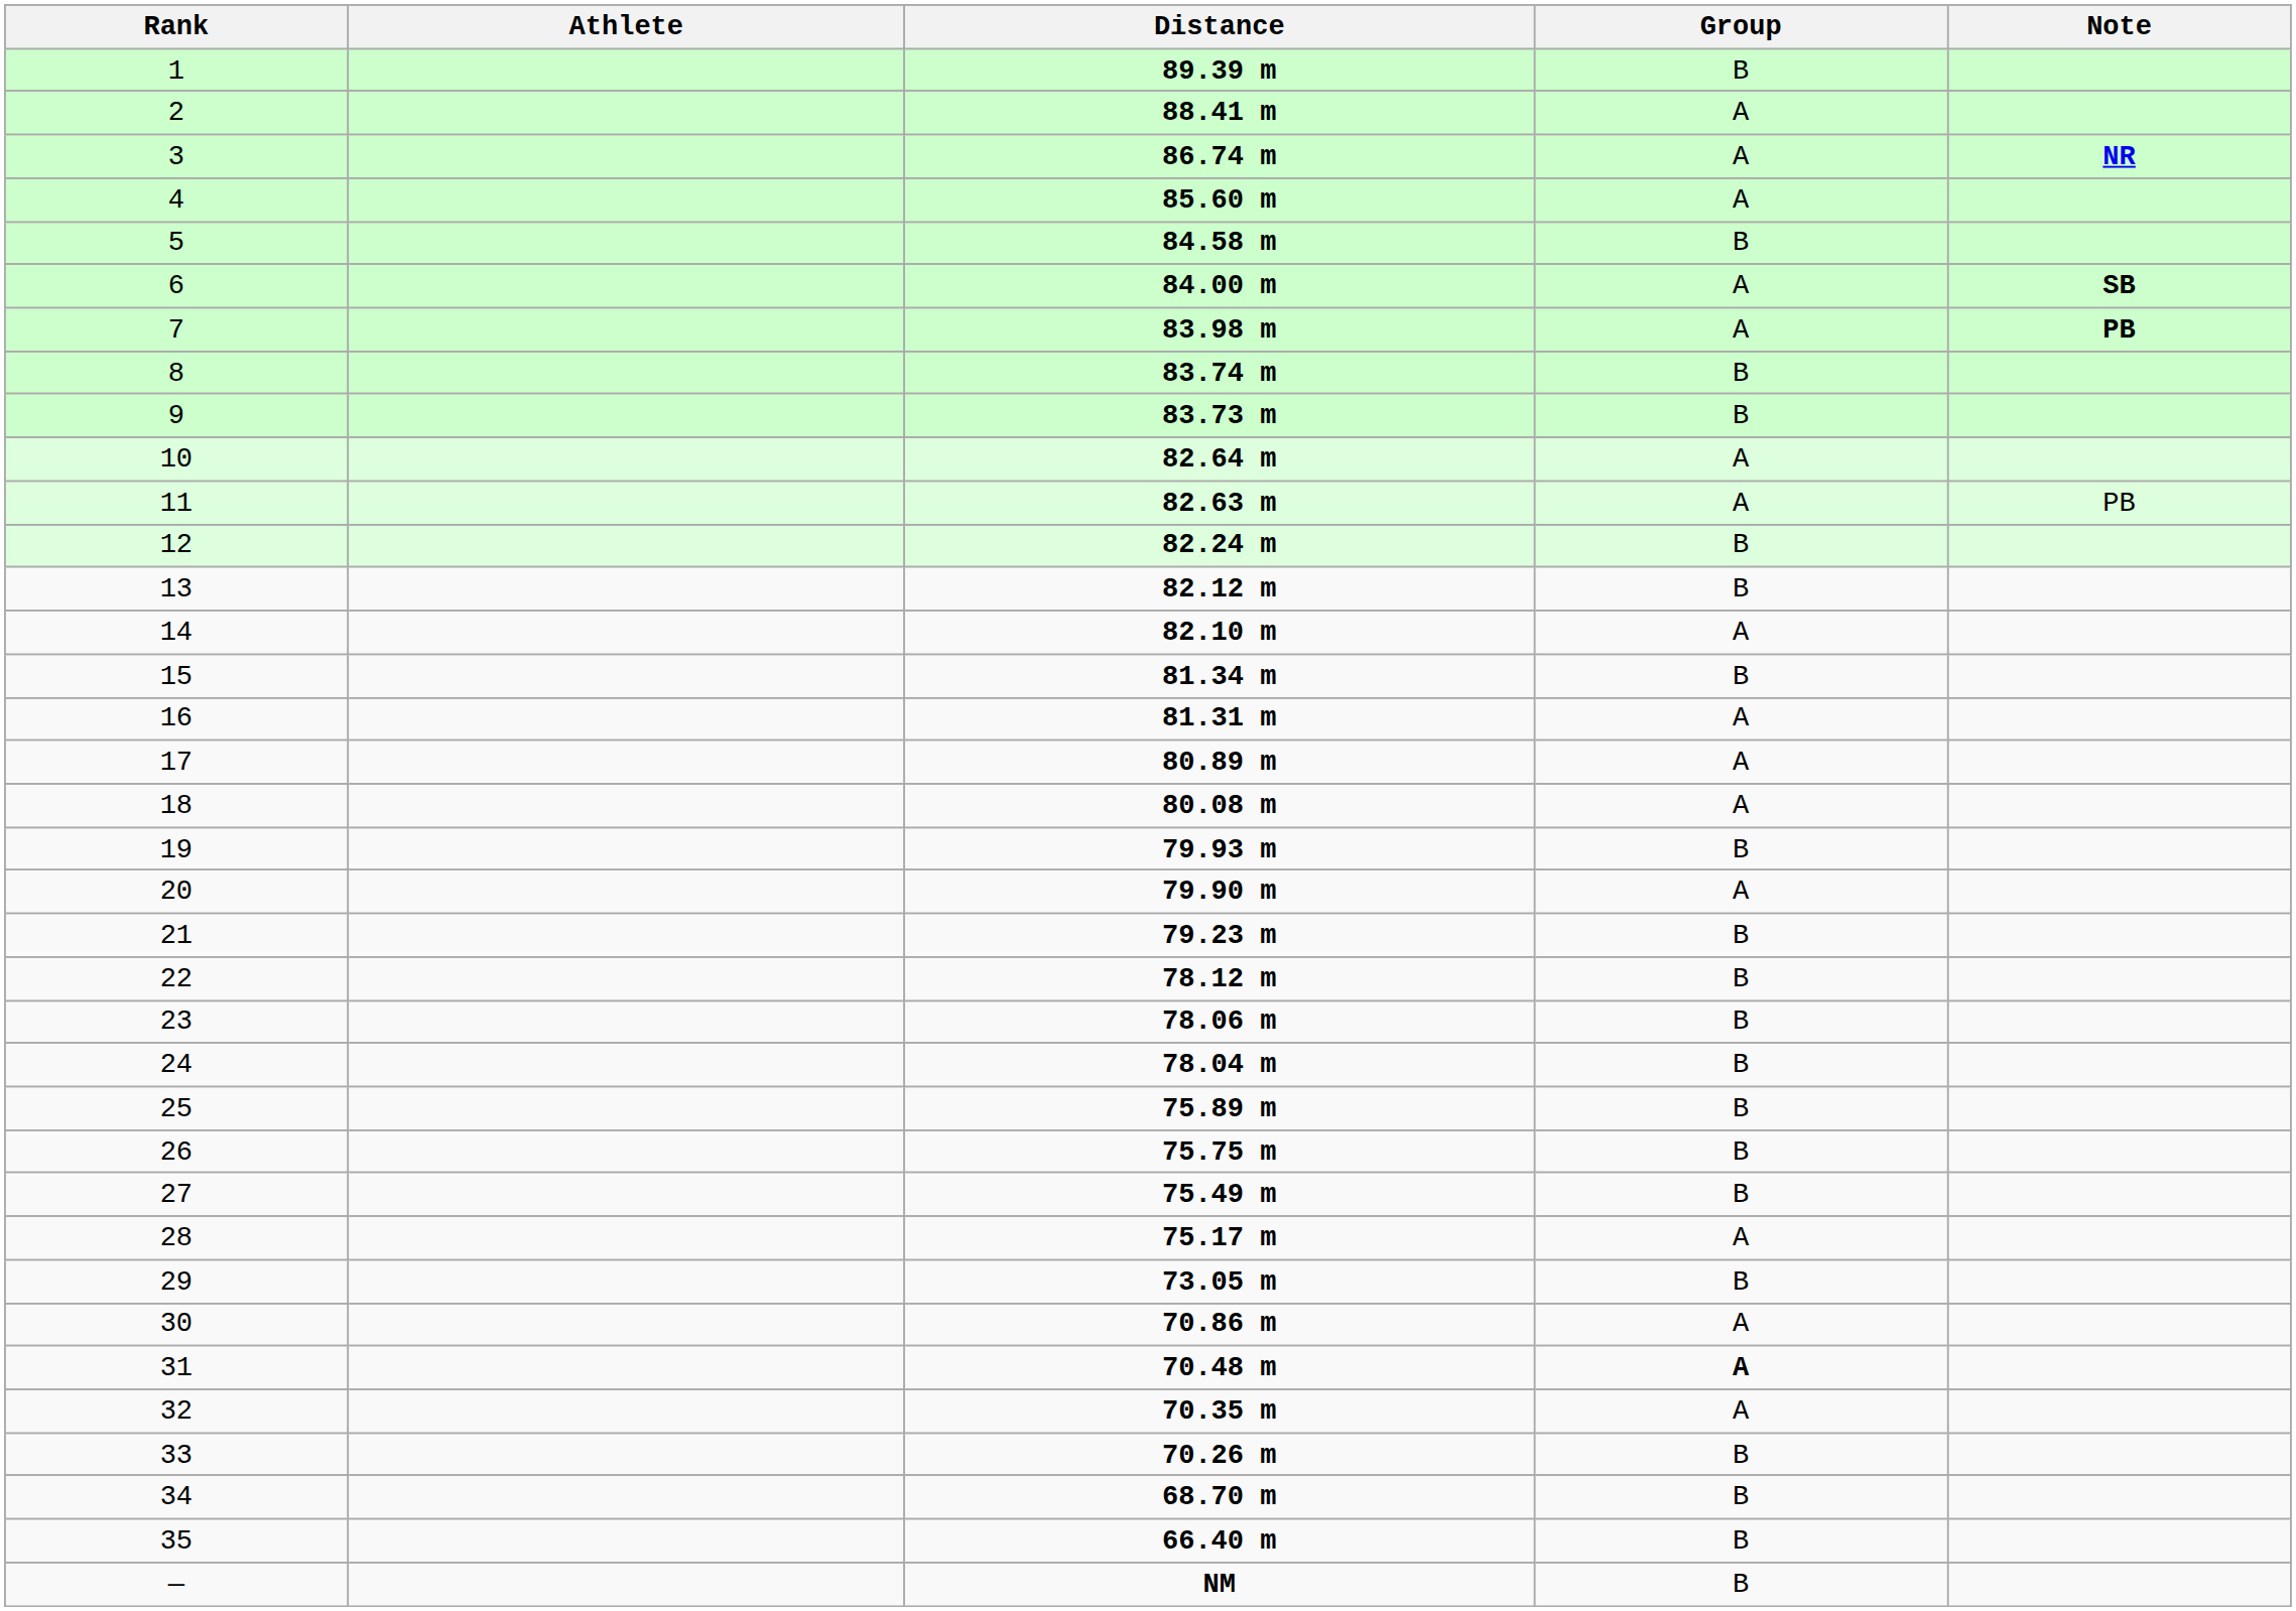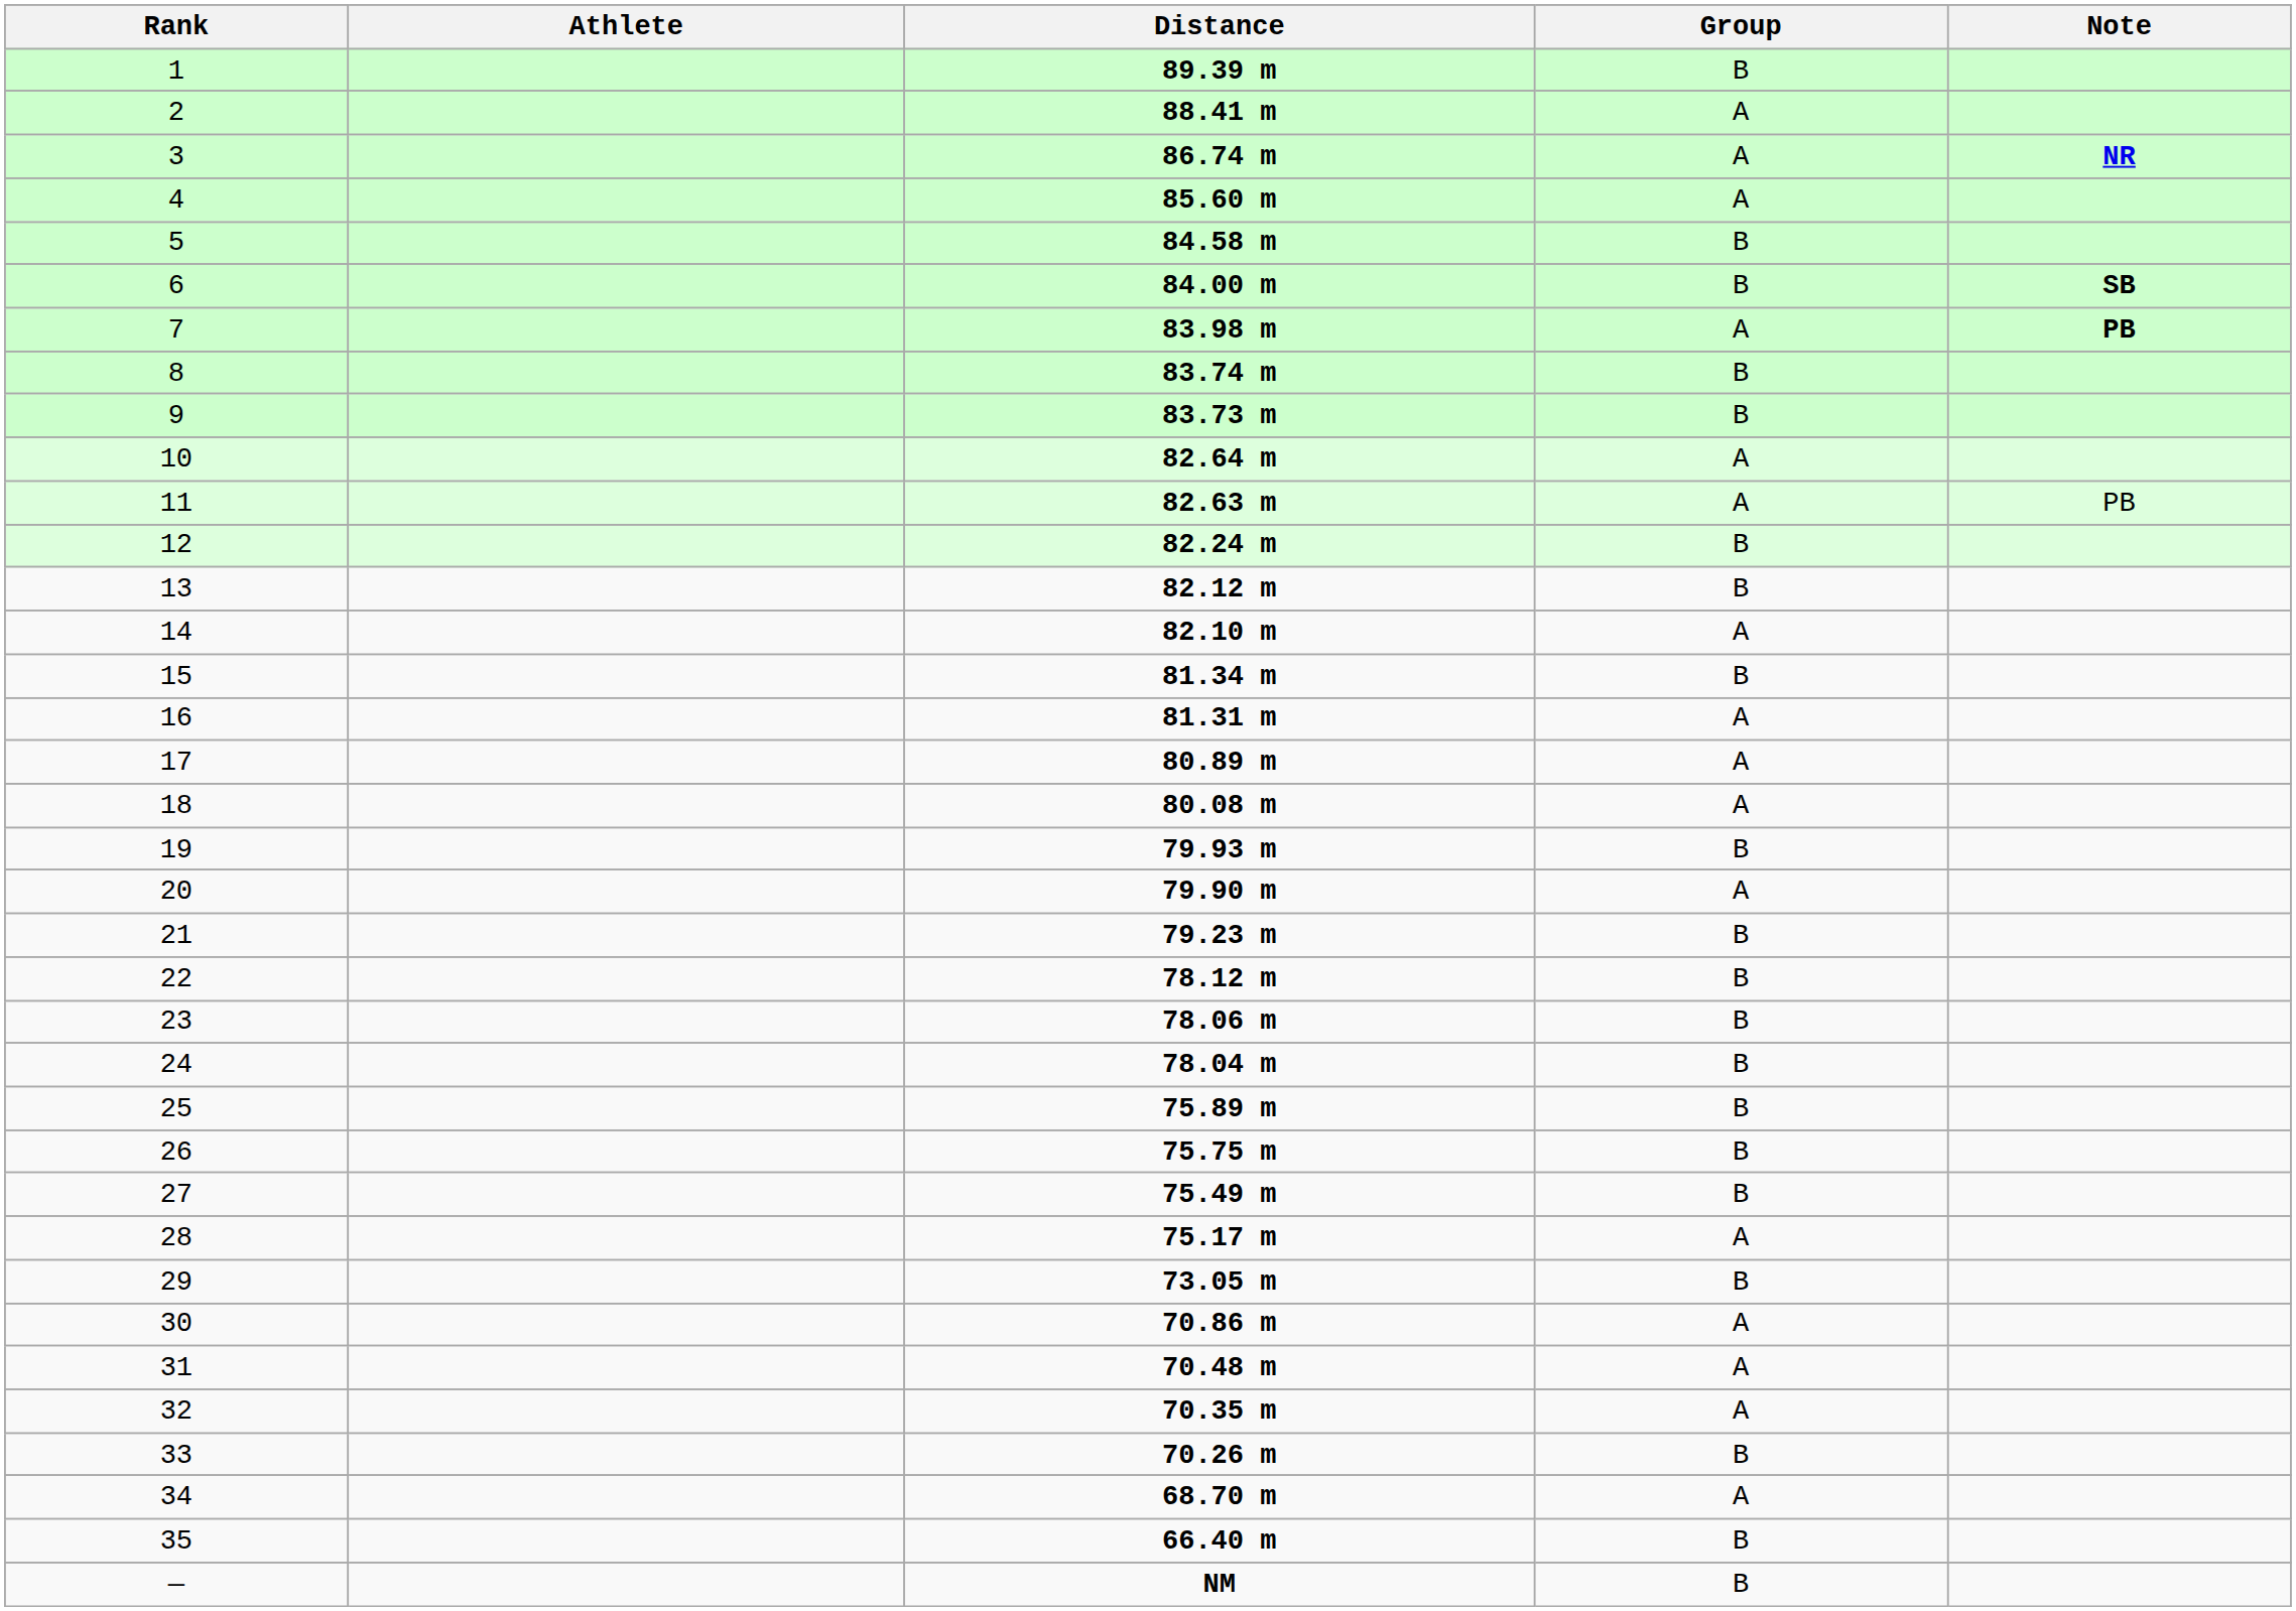6 | Group: A -> B
31 | Group: bold -> normal
34 | Group: B -> A
